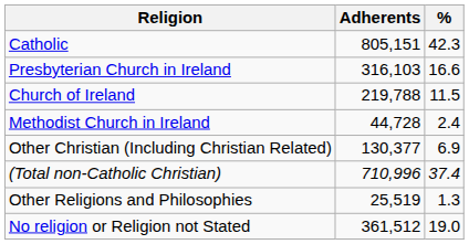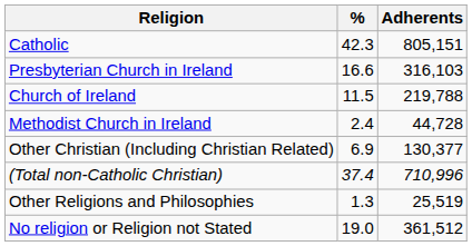columns swapped: Adherents <-> %
